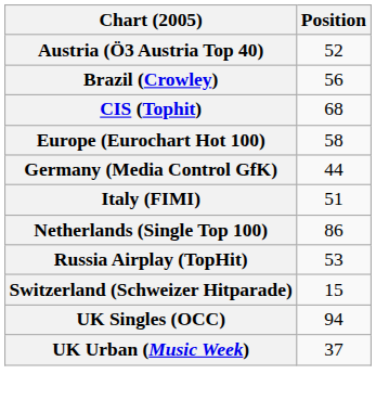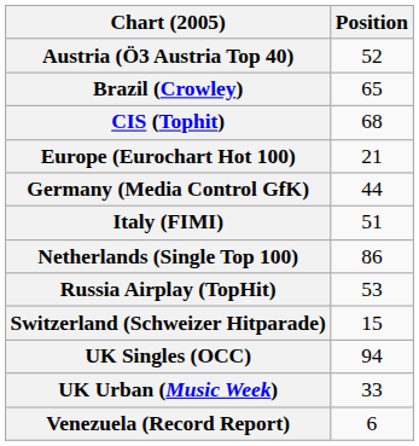Brazil (Crowley) | Position: 56 -> 65
Europe (Eurochart Hot 100) | Position: 58 -> 21
UK Urban (Music Week) | Position: 37 -> 33
+ row: Venezuela (Record Report) | 6
